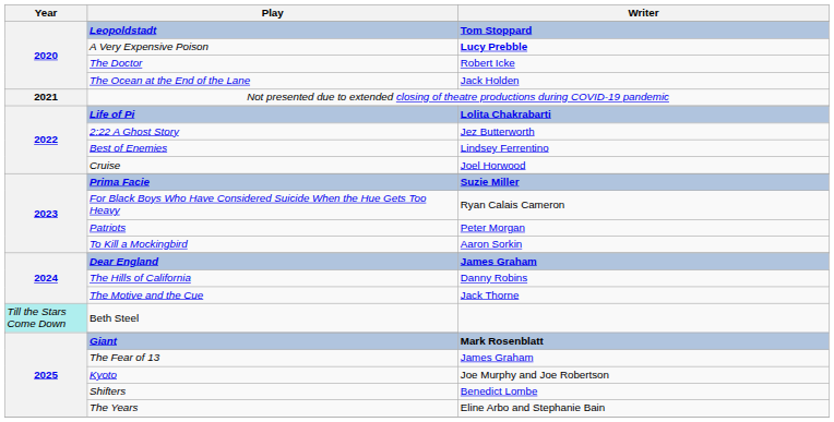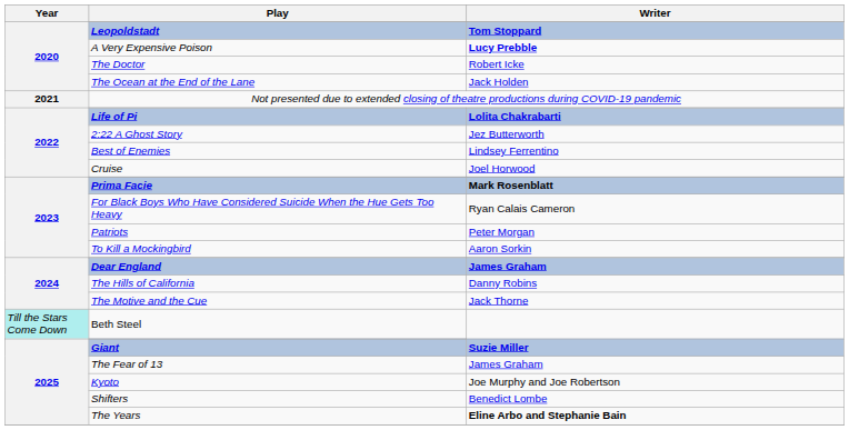Prima Facie | Writer: Suzie Miller -> Mark Rosenblatt
Giant | Writer: Mark Rosenblatt -> Suzie Miller
The Years | Writer: normal -> bold
